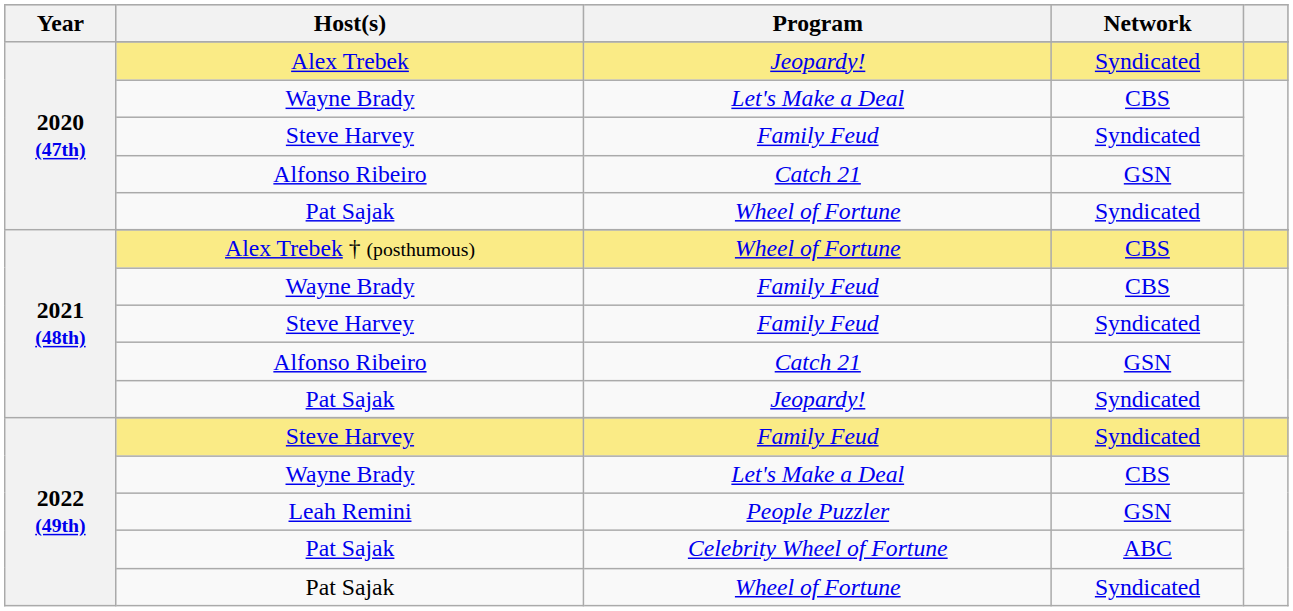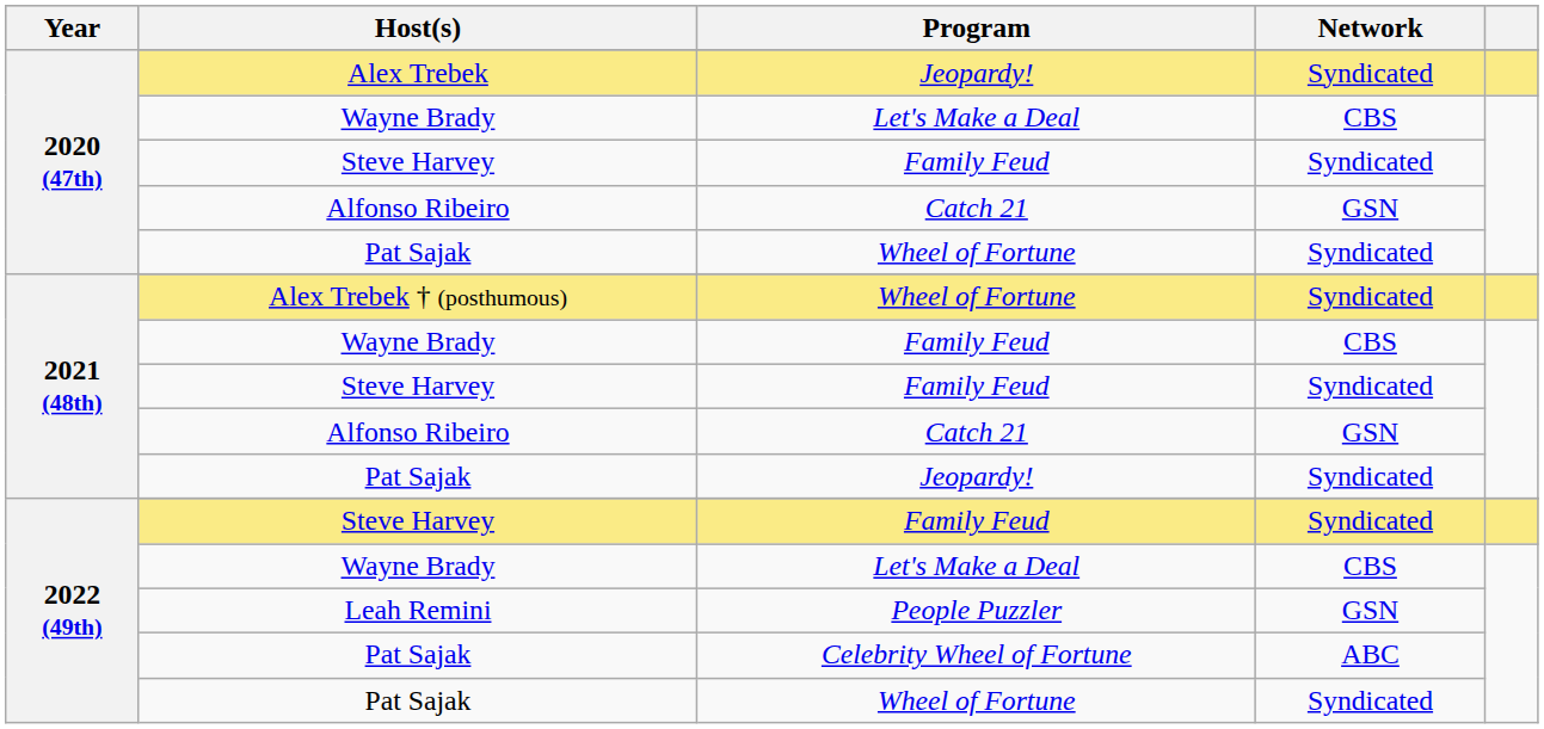Alex Trebek † (posthumous) | Network: CBS -> Syndicated
